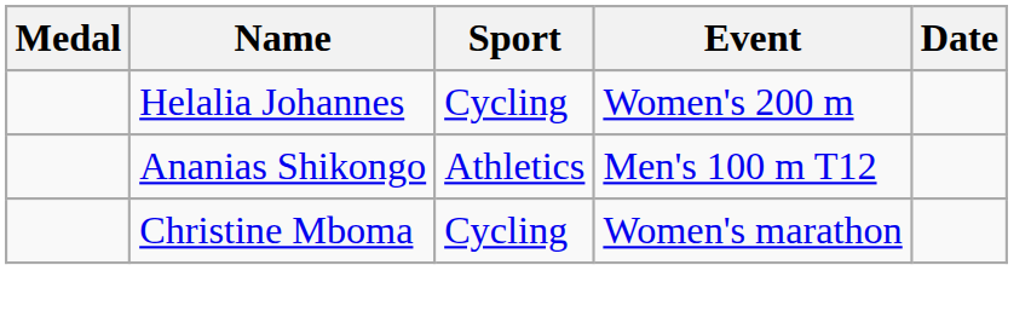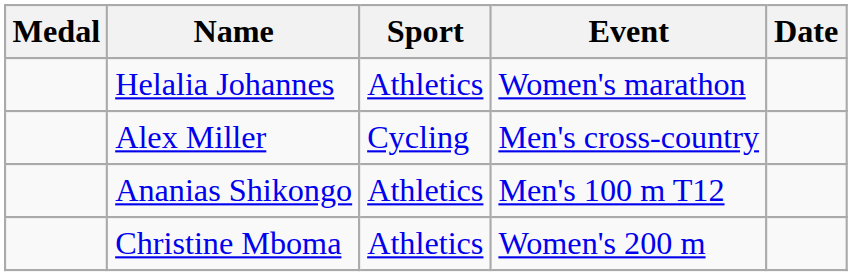Helalia Johannes | Sport: Cycling -> Athletics
Helalia Johannes | Event: Women's 200 m -> Women's marathon
+ row: Alex Miller | Cycling | Men's cross-country
Christine Mboma | Sport: Cycling -> Athletics
Christine Mboma | Event: Women's marathon -> Women's 200 m
